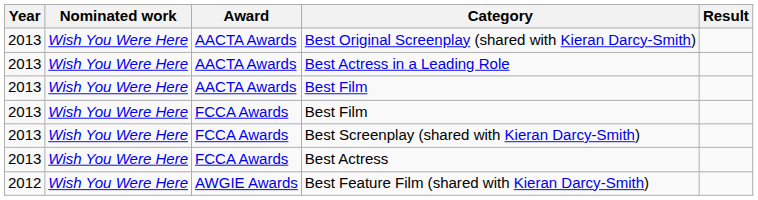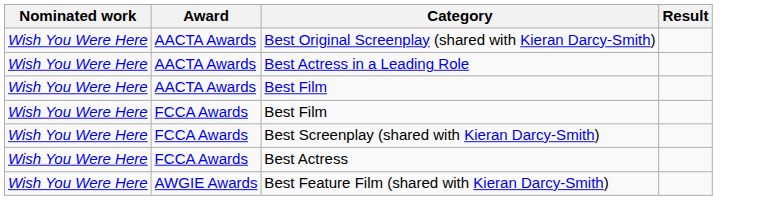- column: Year | 2013 | 2013 | 2013 | 2013 | 2013 | 2013 | 2012
